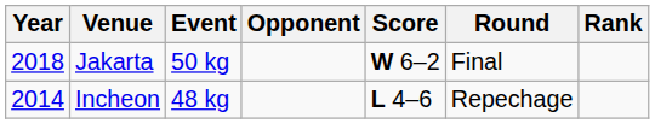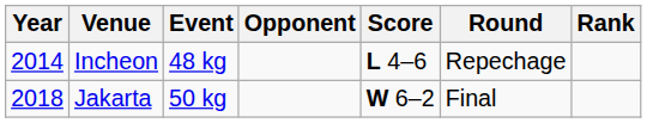rows swapped: Incheon <-> Jakarta
